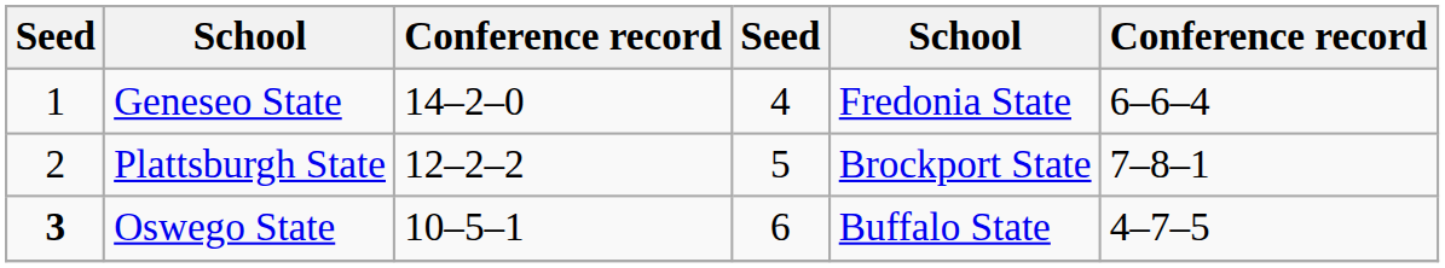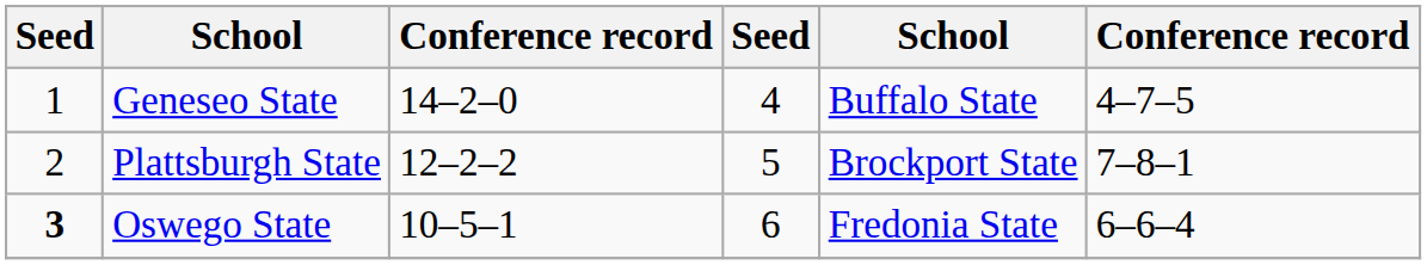Geneseo State | column 5: Fredonia State -> Buffalo State
Geneseo State | column 6: 6–6–4 -> 4–7–5
Oswego State | column 5: Buffalo State -> Fredonia State
Oswego State | column 6: 4–7–5 -> 6–6–4
